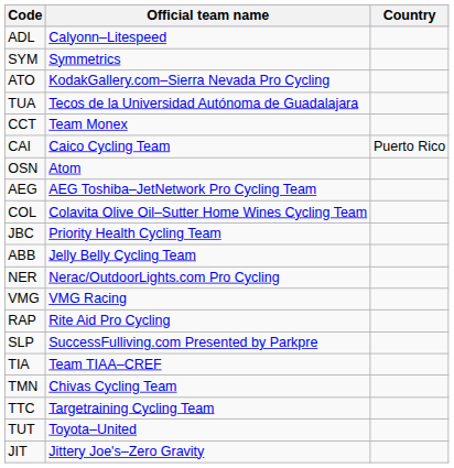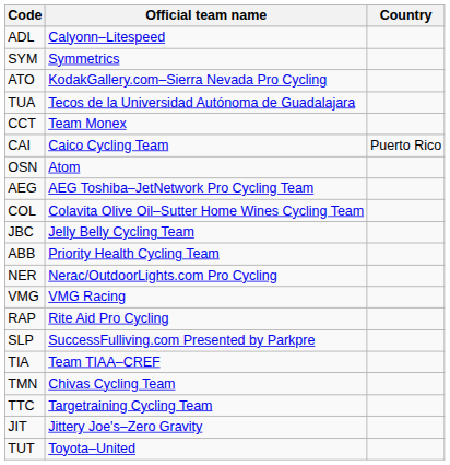JBC | Official team name: Priority Health Cycling Team -> Jelly Belly Cycling Team
ABB | Official team name: Jelly Belly Cycling Team -> Priority Health Cycling Team
rows swapped: TUT <-> JIT
